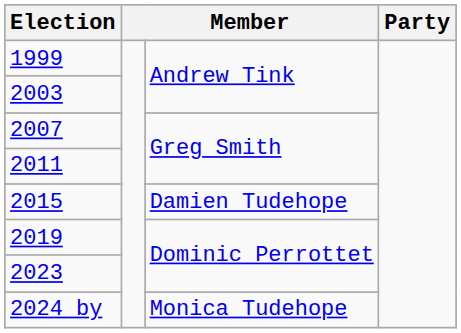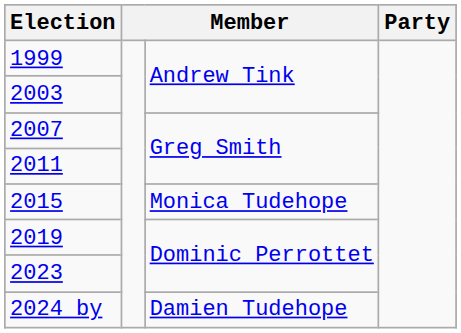2015 | column 3: Damien Tudehope -> Monica Tudehope
2024 by | column 3: Monica Tudehope -> Damien Tudehope
